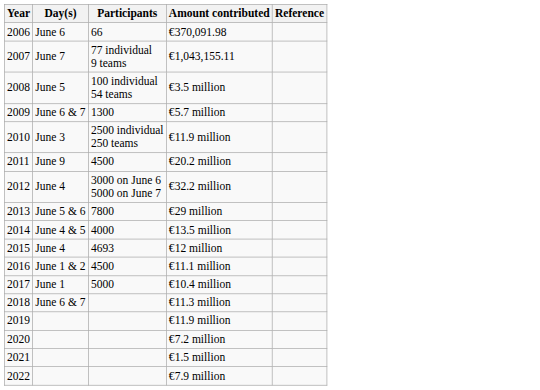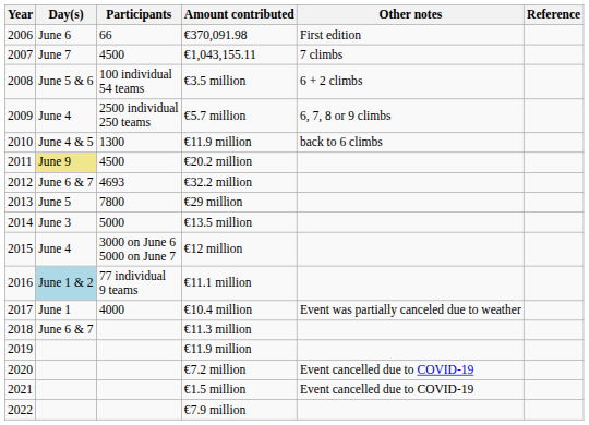+ column: Other notes | First edition | 7 climbs | 6 + 2 climbs | 6, 7, 8 or 9 climbs | back to 6 climbs | Event was partially canceled due to weather | Event cancelled due to COVID-19 | Event cancelled due to COVID-19
€1,043,155.11 | Participants: 77 individual 9 teams -> 4500
€3.5 million | Day(s): June 5 -> June 5 & 6
€5.7 million | Day(s): June 6 & 7 -> June 4
€5.7 million | Participants: 1300 -> 2500 individual 250 teams
2010 / €11.9 million | Day(s): June 3 -> June 4 & 5
2010 / €11.9 million | Participants: 2500 individual 250 teams -> 1300
€20.2 million | Day(s): no background -> khaki background
€32.2 million | Day(s): June 4 -> June 6 & 7
€32.2 million | Participants: 3000 on June 6 5000 on June 7 -> 4693
€29 million | Day(s): June 5 & 6 -> June 5
€13.5 million | Day(s): June 4 & 5 -> June 3
€13.5 million | Participants: 4000 -> 5000
€12 million | Participants: 4693 -> 3000 on June 6 5000 on June 7
€11.1 million | Day(s): no background -> lightblue background
€11.1 million | Participants: 4500 -> 77 individual 9 teams
€10.4 million | Participants: 5000 -> 4000
